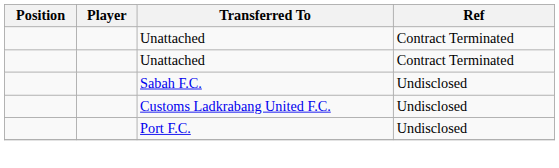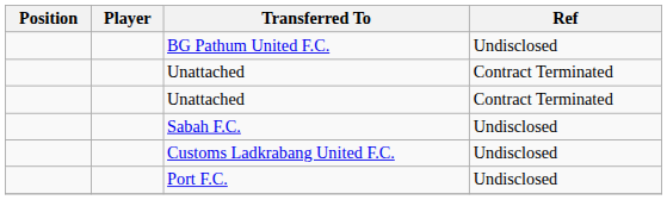+ row: BG Pathum United F.C. | Undisclosed
